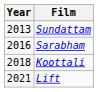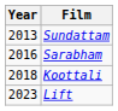Lift | Year: 2021 -> 2023
